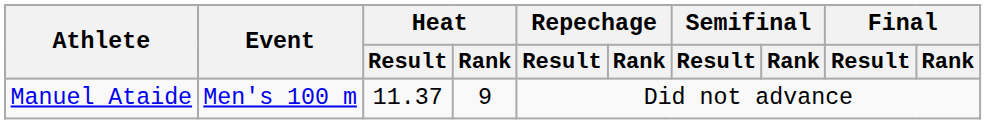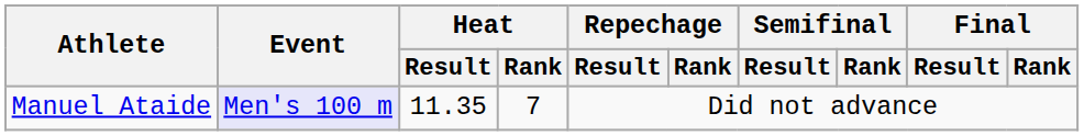Manuel Ataide | Event: no background -> lavender background
Manuel Ataide | Heat / Result: 11.37 -> 11.35
Manuel Ataide | Heat / Rank: 9 -> 7
